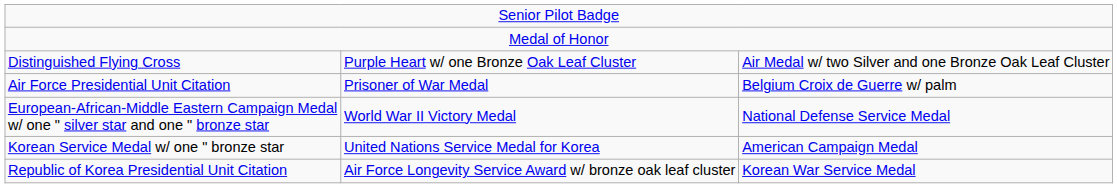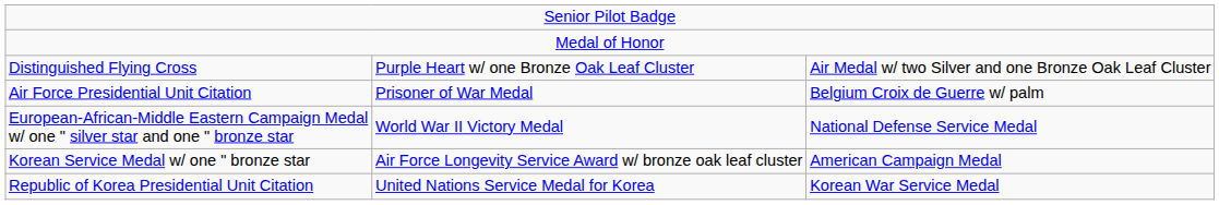Korean Service Medal w/ one " bronze star | column 2: United Nations Service Medal for Korea -> Air Force Longevity Service Award w/ bronze oak leaf cluster
Republic of Korea Presidential Unit Citation | column 2: Air Force Longevity Service Award w/ bronze oak leaf cluster -> United Nations Service Medal for Korea
